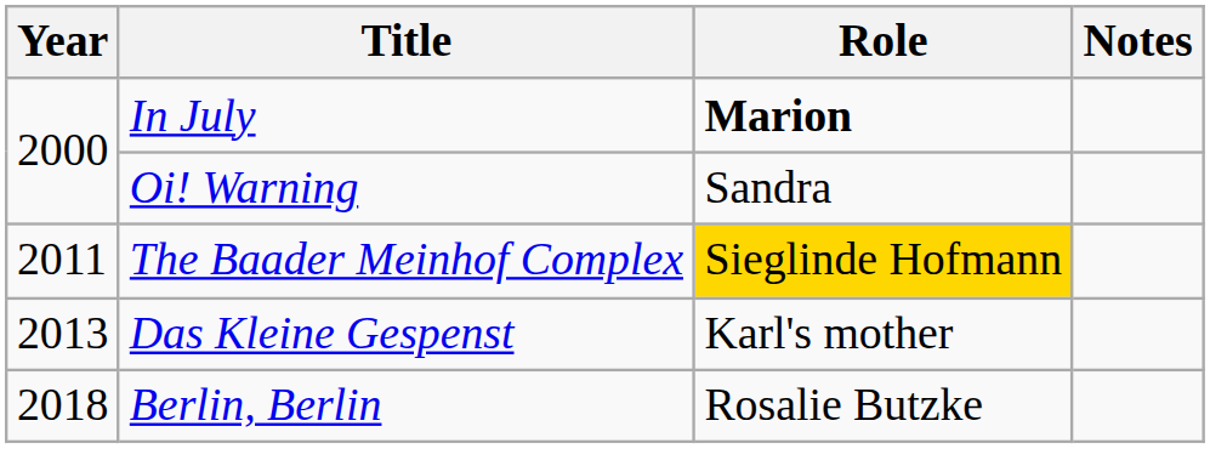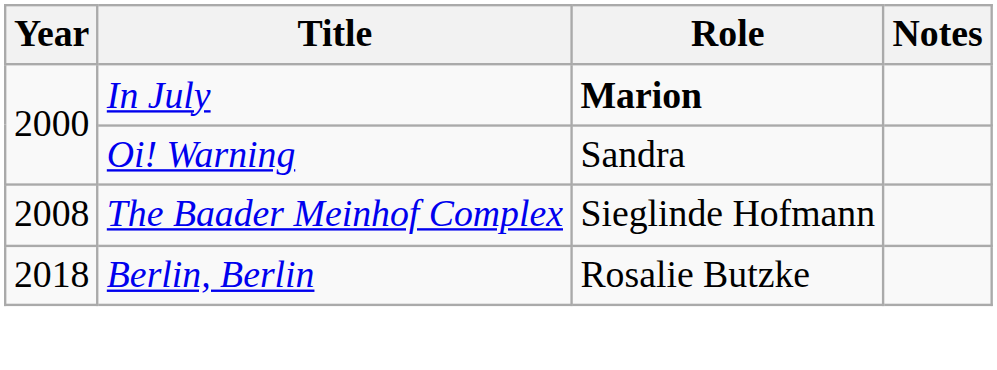The Baader Meinhof Complex | Year: 2011 -> 2008
The Baader Meinhof Complex | Role: gold background -> no background
- row: 2013 | Das Kleine Gespenst | Karl's mother
